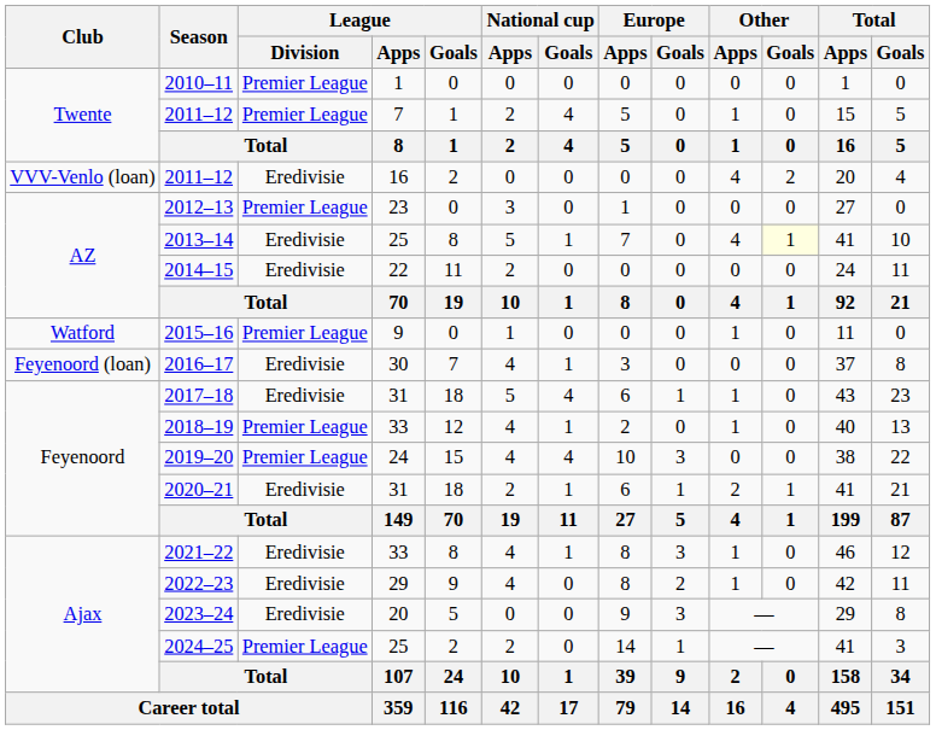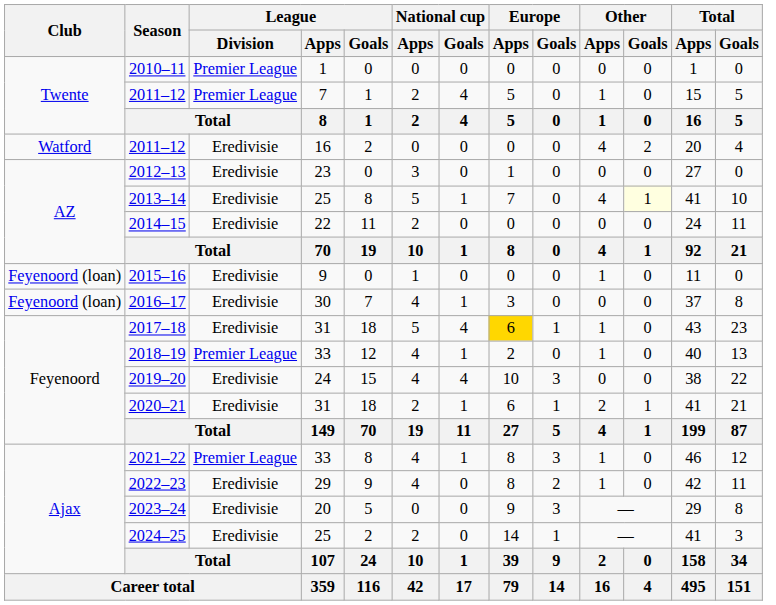2011–12 / 16 | Club: VVV-Venlo (loan) -> Watford
2012–13 | League / Division: Premier League -> Eredivisie
2015–16 | Club: Watford -> Feyenoord (loan)
2015–16 | League / Division: Premier League -> Eredivisie
2017–18 | Europe / Apps: no background -> gold background
2019–20 | League / Division: Premier League -> Eredivisie
2021–22 | League / Division: Eredivisie -> Premier League
2024–25 | League / Division: Premier League -> Eredivisie
